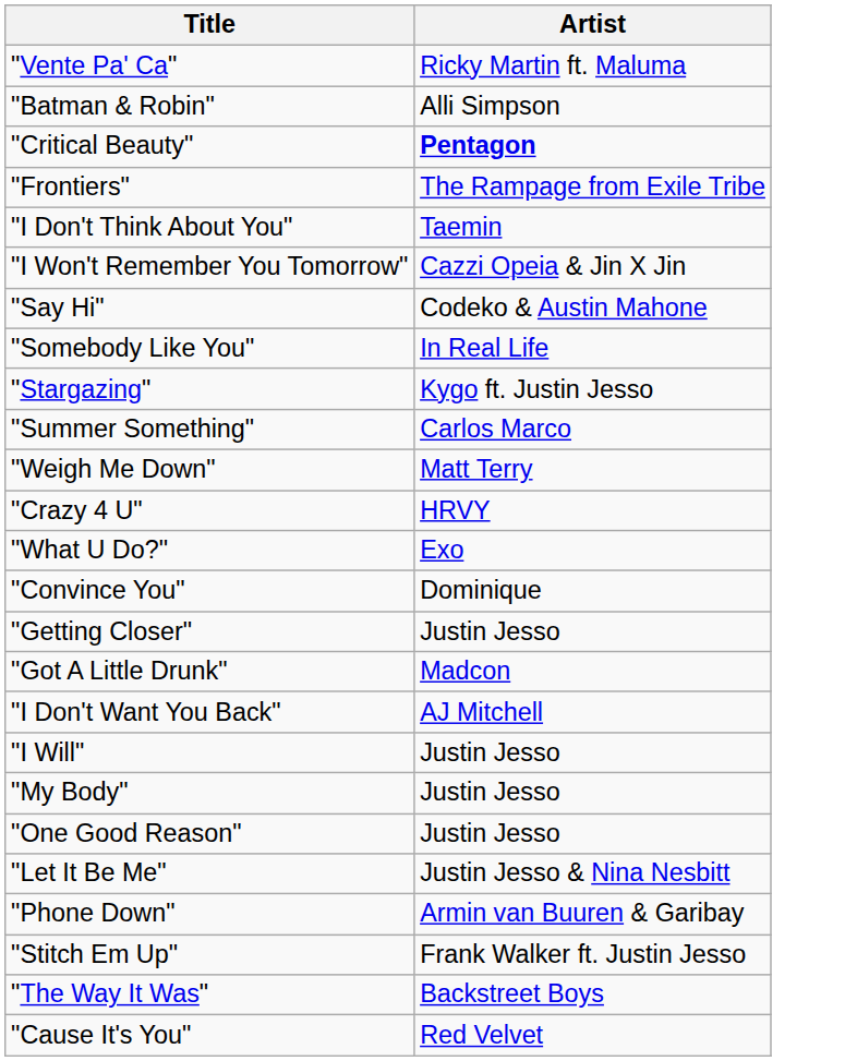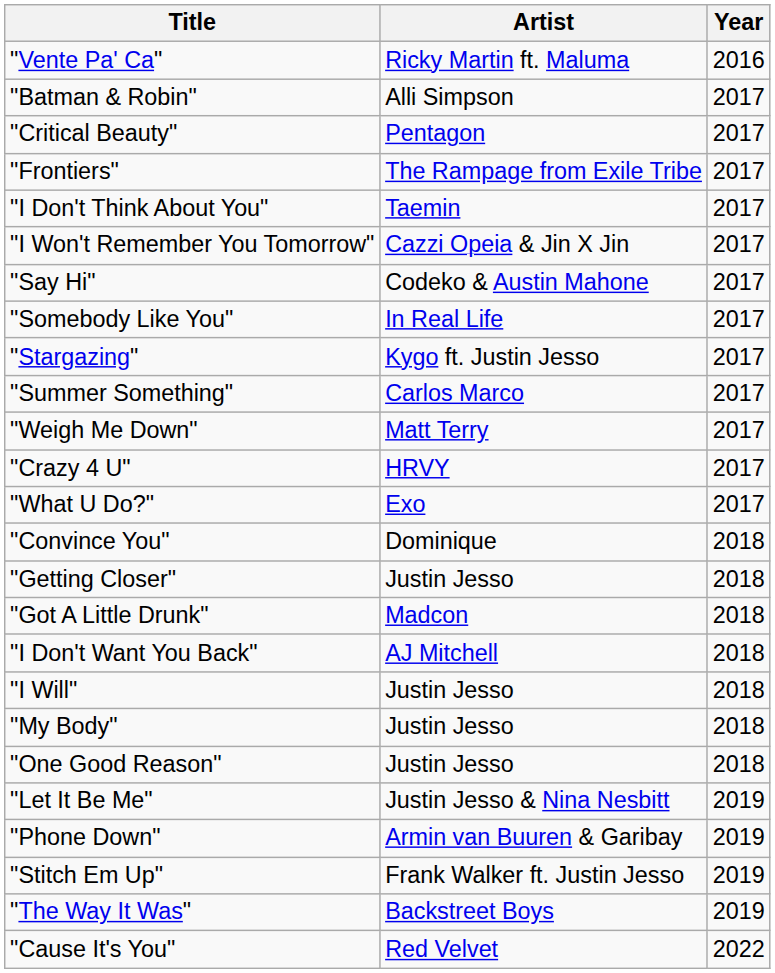+ column: Year | 2016 | 2017 | 2017 | 2017 | 2017 | 2017 | 2017 | 2017 | 2017 | 2017 | 2017 | 2017 | 2017 | 2018 | 2018 | 2018 | 2018 | 2018 | 2018 | 2018 | 2019 | 2019 | 2019 | 2019 | 2022
"Critical Beauty" | Artist: bold -> normal
